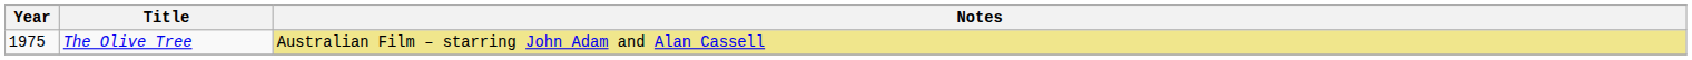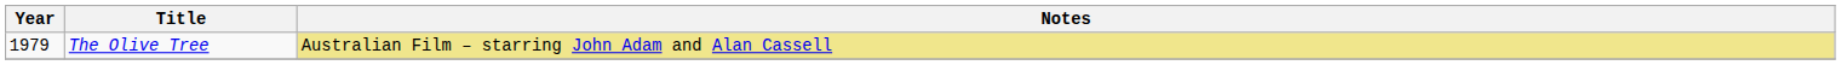The Olive Tree | Year: 1975 -> 1979
